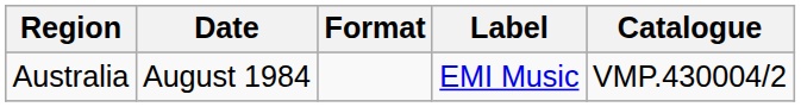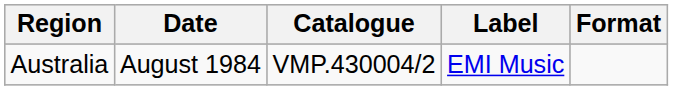columns swapped: Format <-> Catalogue
